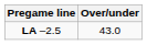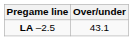LA –2.5 | Over/under: 43.0 -> 43.1
